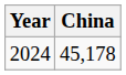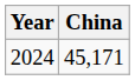2024 | China: 45,178 -> 45,171
